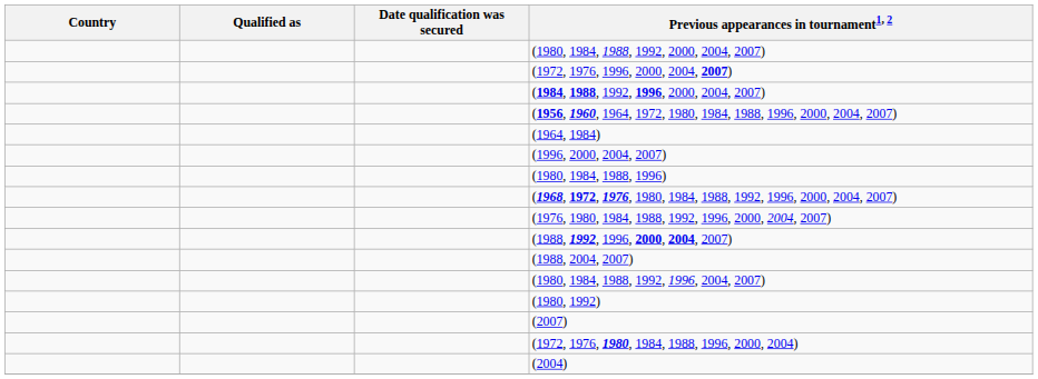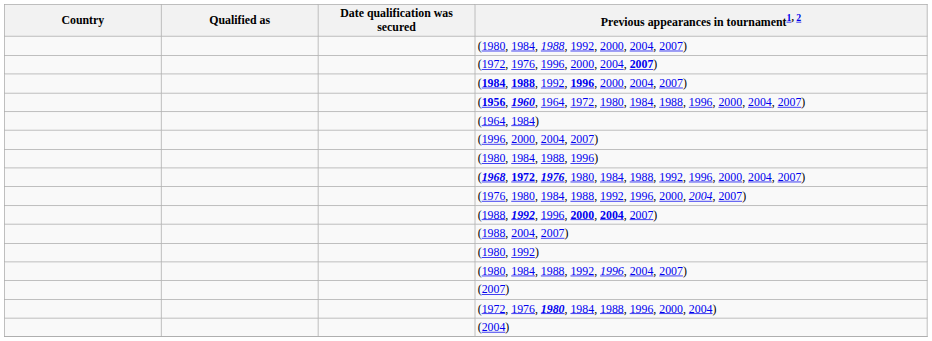rows swapped: (1980, 1984, 1988, 1992, 1996, 2004, 2007) <-> (1980, 1992)
